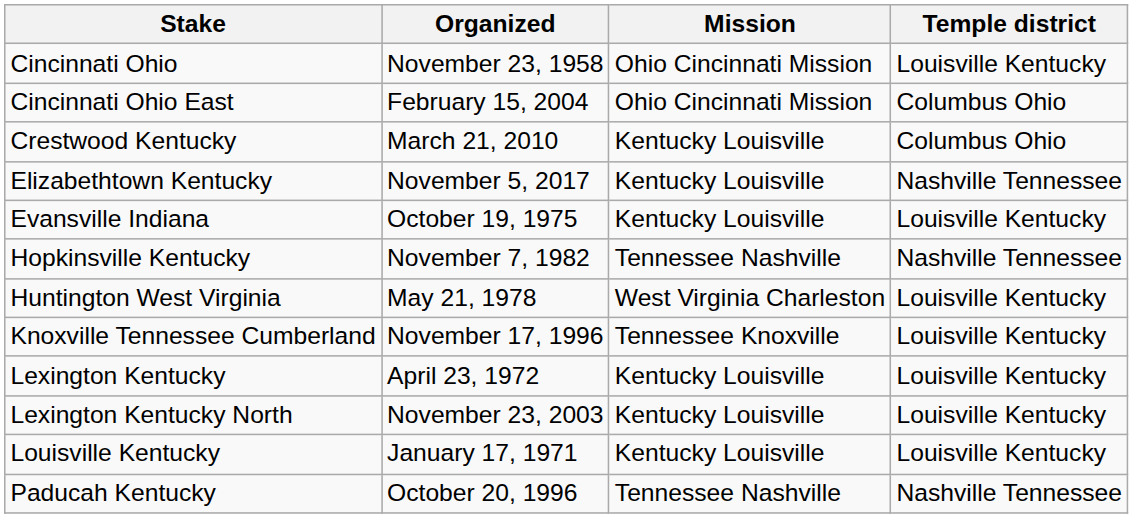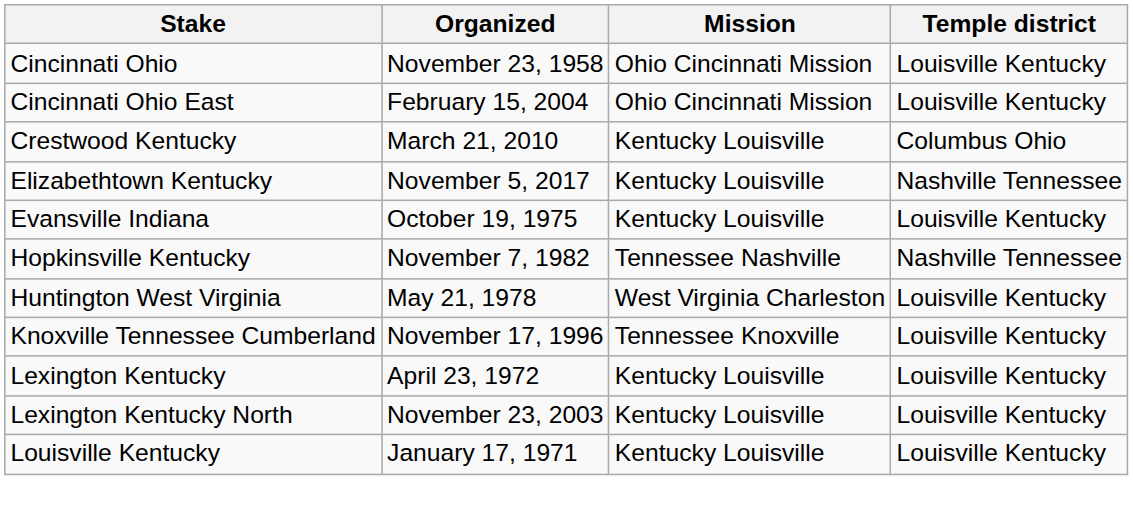Cincinnati Ohio East | Temple district: Columbus Ohio -> Louisville Kentucky
- row: Paducah Kentucky | October 20, 1996 | Tennessee Nashville | Nashville Tennessee
